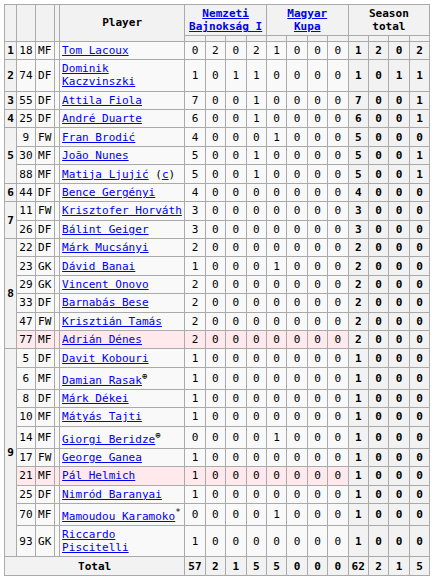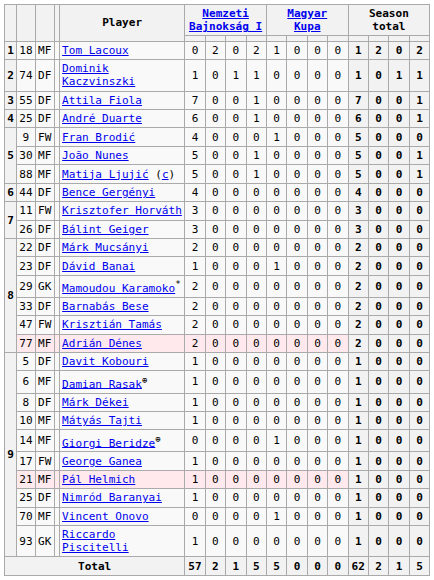23 | column 3: GK -> DF
29 | Player: Vincent Onovo -> Mamoudou Karamoko*
70 | Player: Mamoudou Karamoko* -> Vincent Onovo
